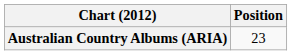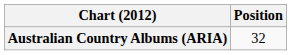Australian Country Albums (ARIA) | Position: 23 -> 32
